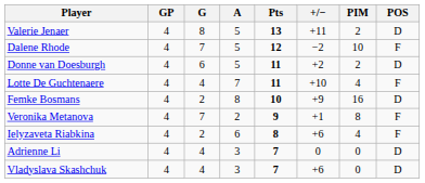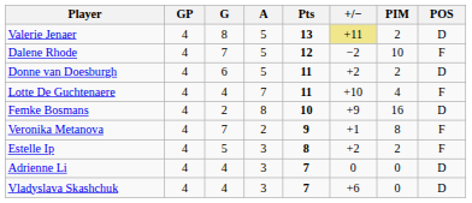Valerie Jenaer | +/−: no background -> khaki background
+ row: Estelle Ip | 4 | 5 | 3 | 8 | +2 | 2 | F
- row: Ielyzaveta Riabkina | 4 | 2 | 6 | 8 | +6 | 4 | F
